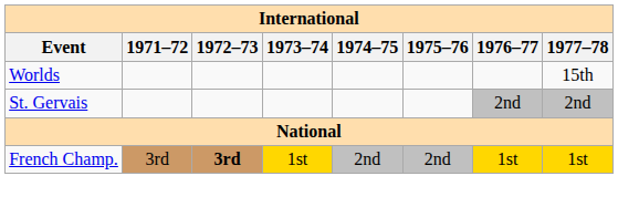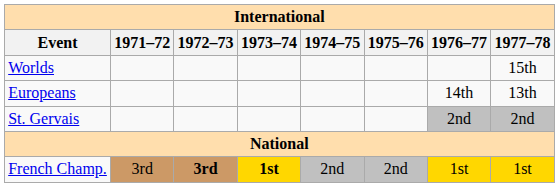+ row: Europeans | 14th | 13th
French Champ. | 1973–74: normal -> bold
